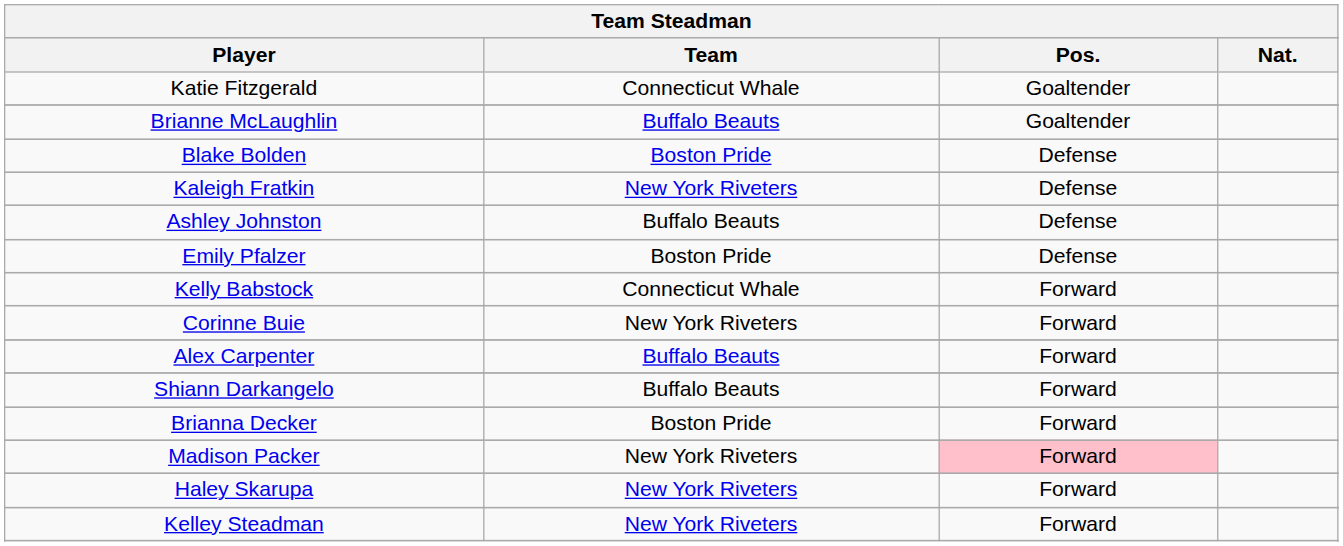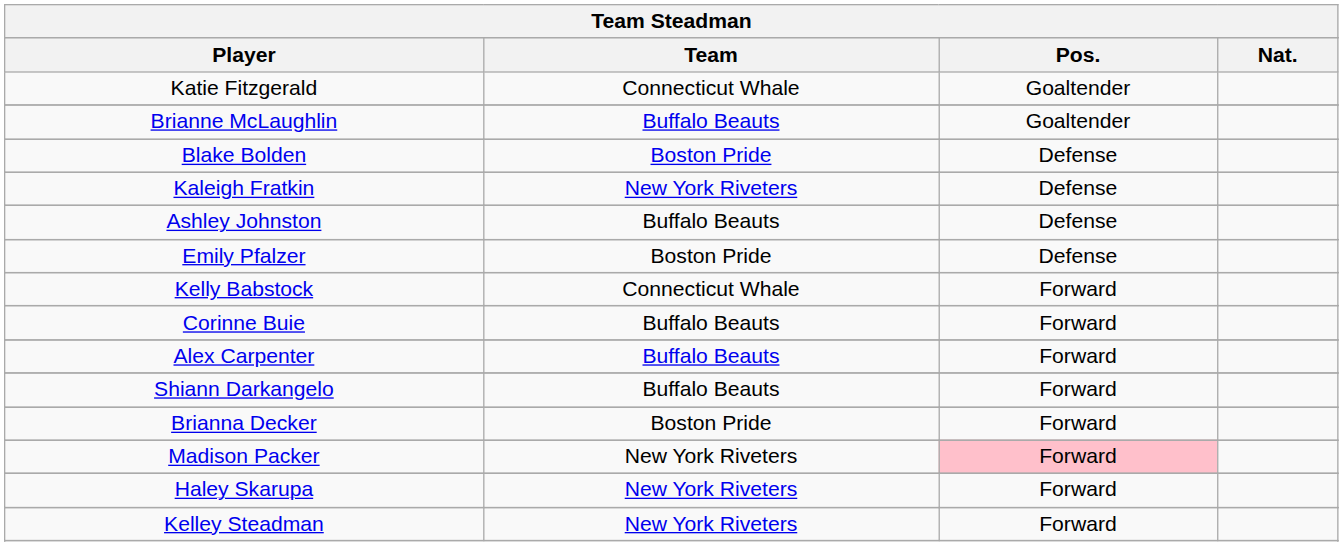Corinne Buie | Team: New York Riveters -> Buffalo Beauts
